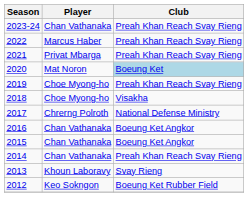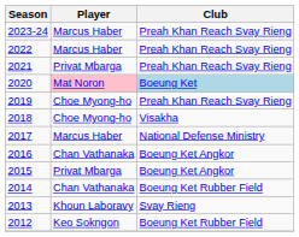2023-24 | Player: Chan Vathanaka -> Marcus Haber
2020 | Player: no background -> pink background
2017 | Player: Chrerng Polroth -> Marcus Haber
2015 | Player: Chan Vathanaka -> Privat Mbarga
2014 | Club: Preah Khan Reach Svay Rieng -> Boeung Ket Rubber Field
